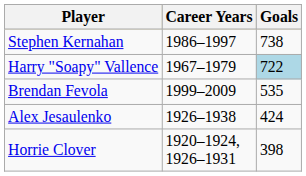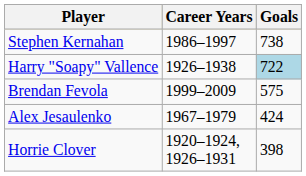Harry "Soapy" Vallence | Career Years: 1967–1979 -> 1926–1938
Brendan Fevola | Goals: 535 -> 575
Alex Jesaulenko | Career Years: 1926–1938 -> 1967–1979
